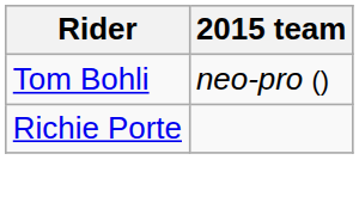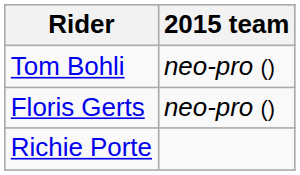+ row: Floris Gerts | neo-pro ()
